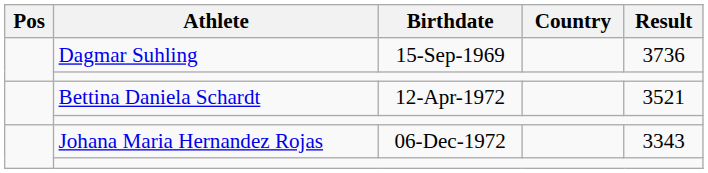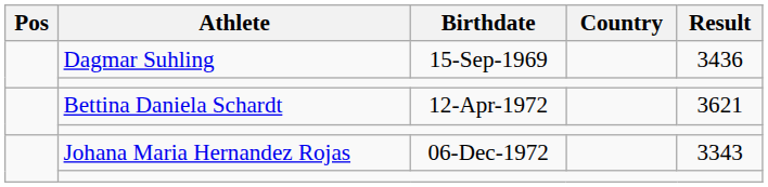Dagmar Suhling | Result: 3736 -> 3436
Bettina Daniela Schardt | Result: 3521 -> 3621
